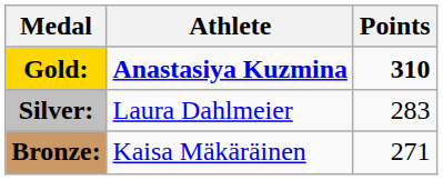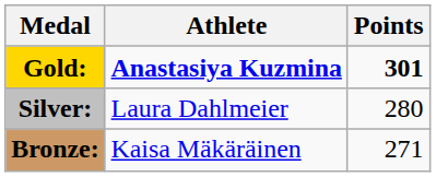Gold: | Points: 310 -> 301
Silver: | Points: 283 -> 280
